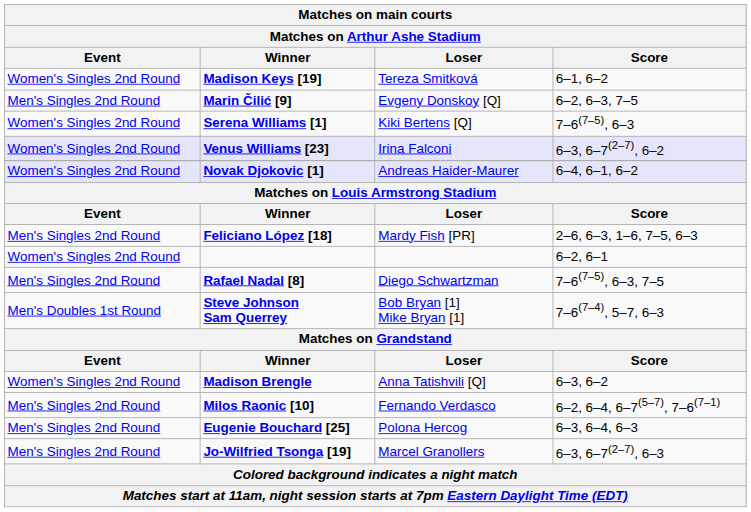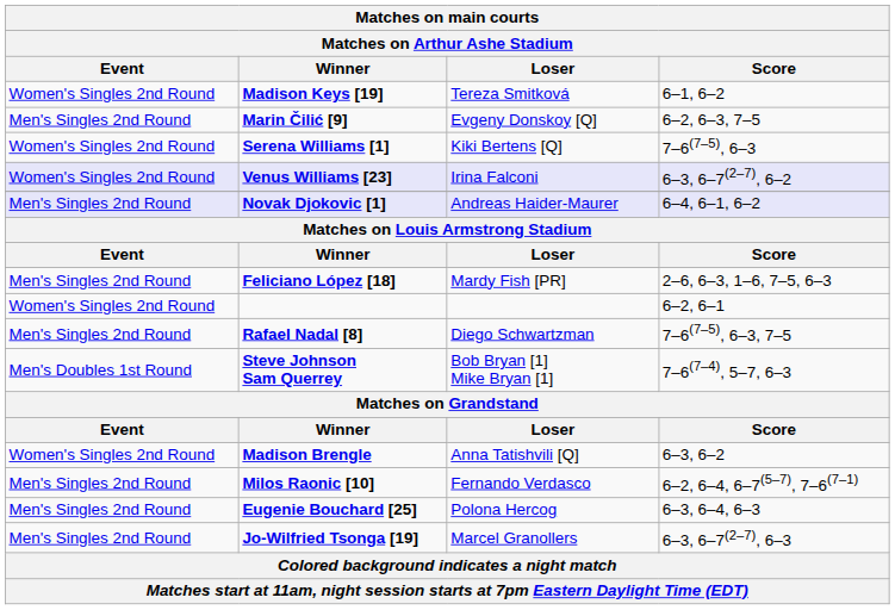Novak Djokovic [1] | Event: Women's Singles 2nd Round -> Men's Singles 2nd Round
